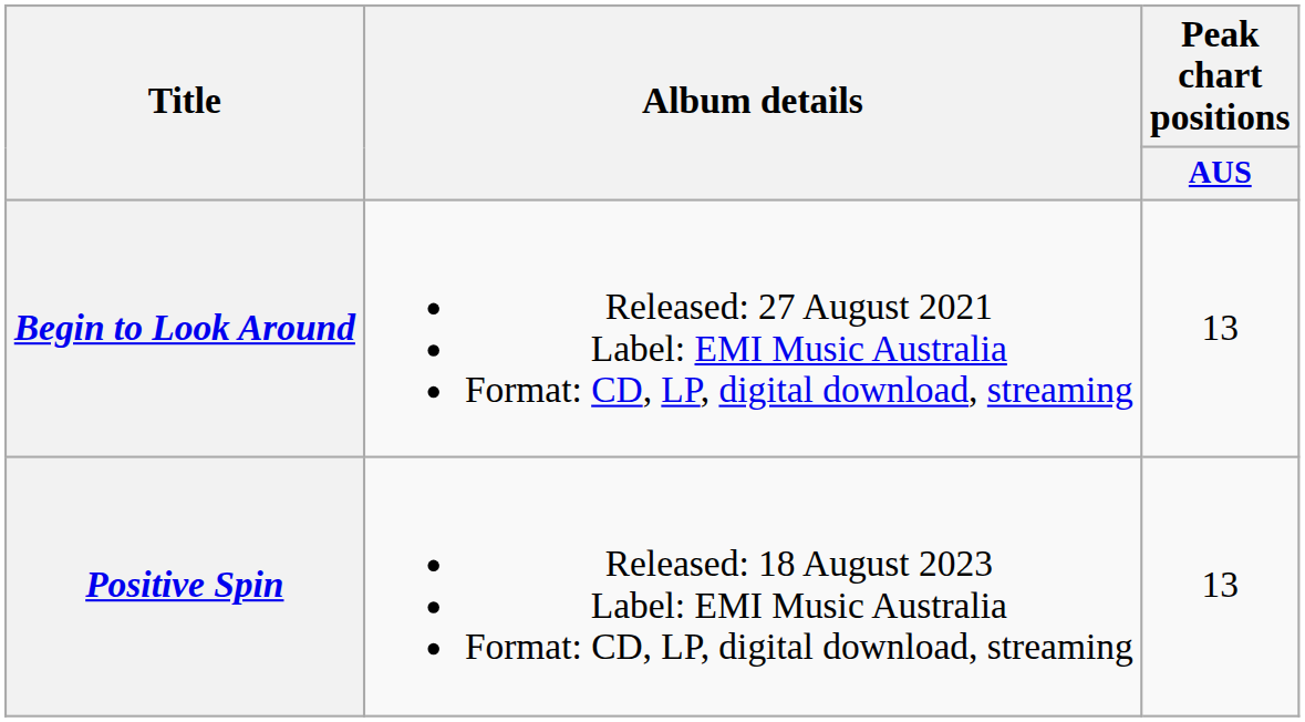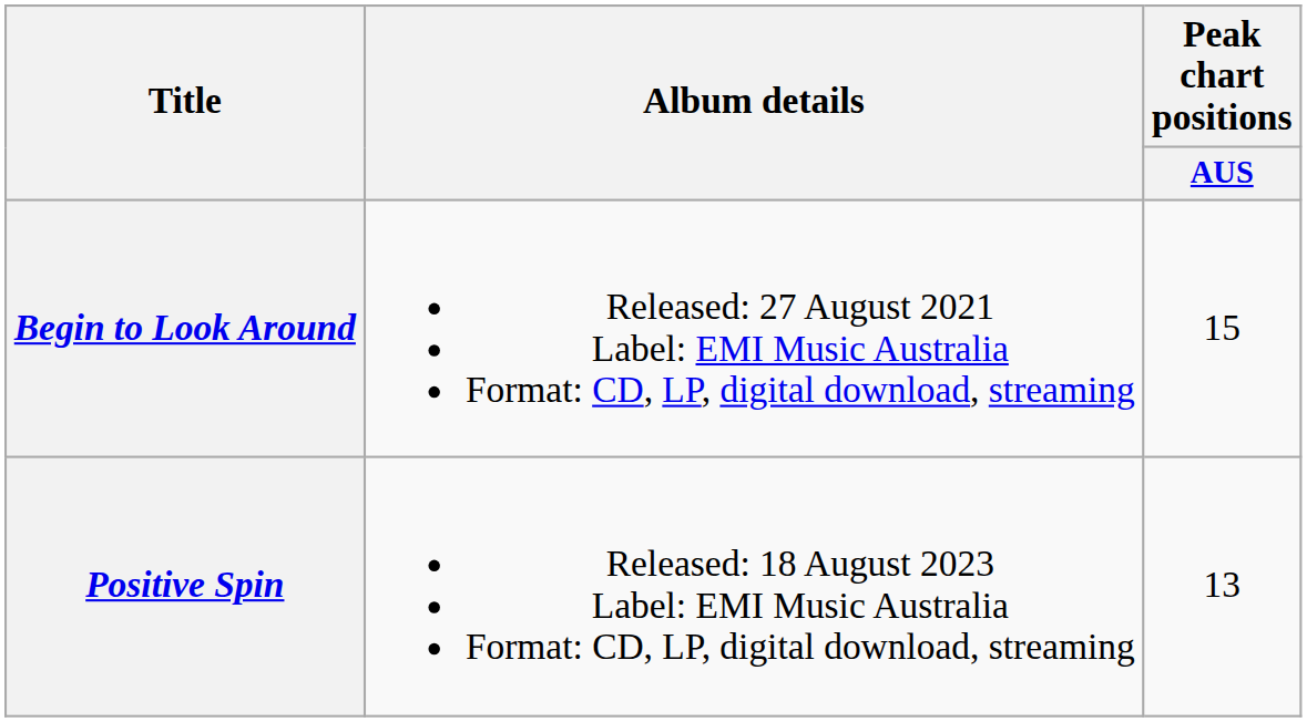Begin to Look Around | Peak chart positions / AUS: 13 -> 15
